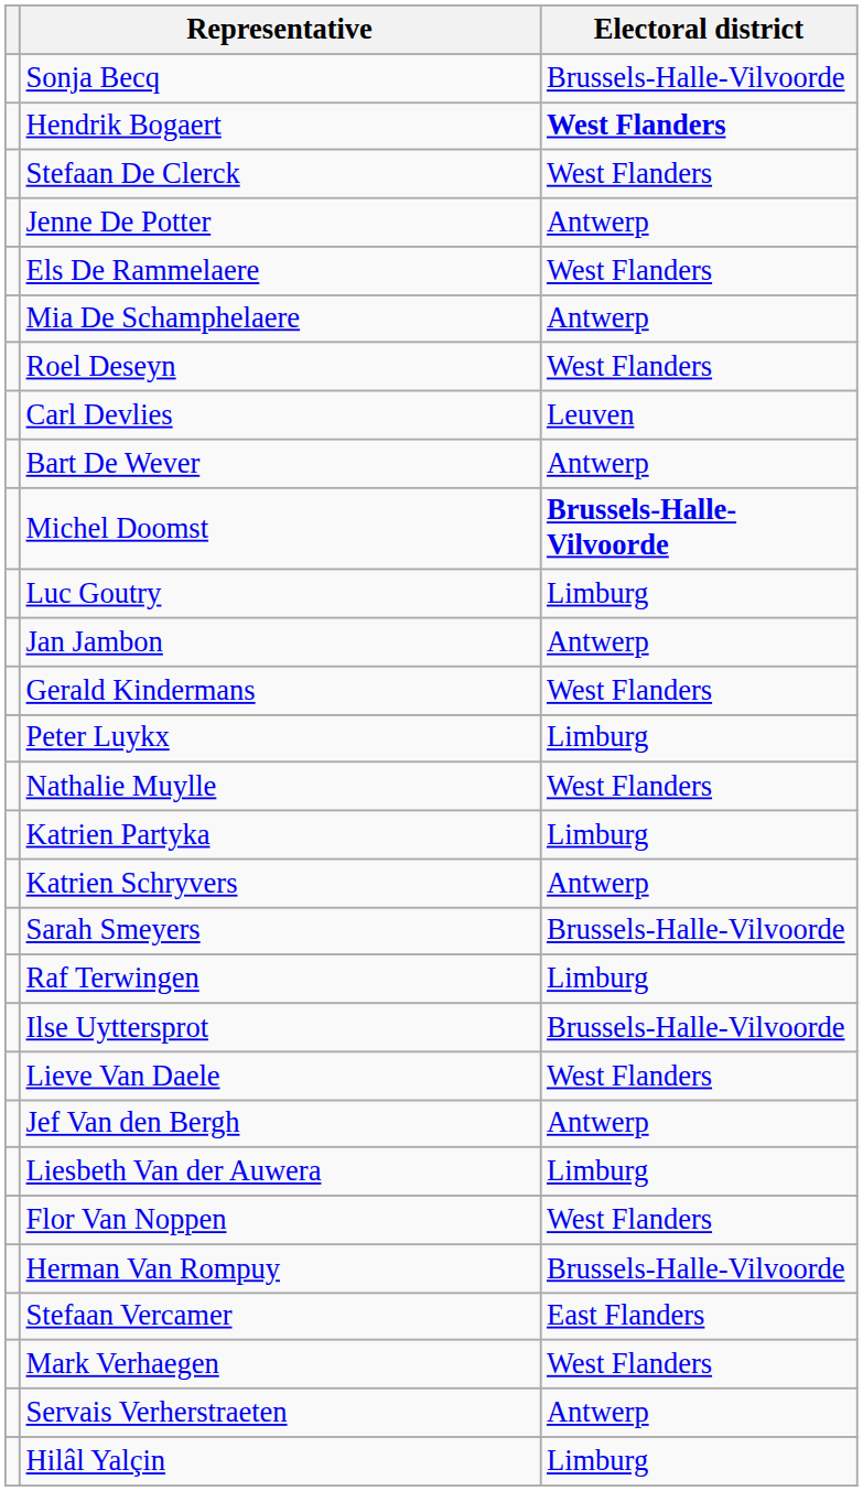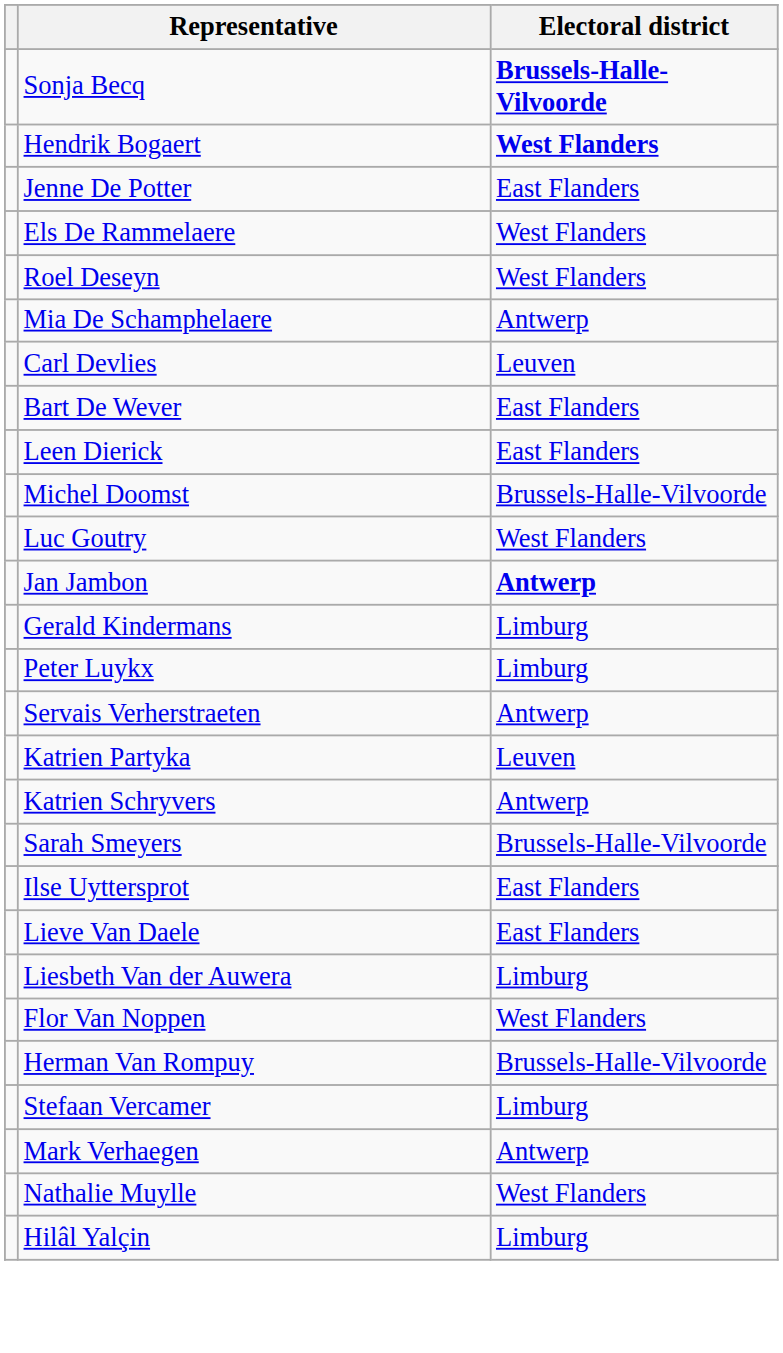Sonja Becq | Electoral district: normal -> bold
- row: Stefaan De Clerck | West Flanders
Jenne De Potter | Electoral district: Antwerp -> East Flanders
rows swapped: Mia De Schamphelaere <-> Roel Deseyn
Bart De Wever | Electoral district: Antwerp -> East Flanders
+ row: Leen Dierick | East Flanders
Michel Doomst | Electoral district: bold -> normal
Luc Goutry | Electoral district: Limburg -> West Flanders
Jan Jambon | Electoral district: normal -> bold
Gerald Kindermans | Electoral district: West Flanders -> Limburg
rows swapped: Nathalie Muylle <-> Servais Verherstraeten
Katrien Partyka | Electoral district: Limburg -> Leuven
- row: Raf Terwingen | Limburg
Ilse Uyttersprot | Electoral district: Brussels-Halle-Vilvoorde -> East Flanders
Lieve Van Daele | Electoral district: West Flanders -> East Flanders
- row: Jef Van den Bergh | Antwerp
Stefaan Vercamer | Electoral district: East Flanders -> Limburg
Mark Verhaegen | Electoral district: West Flanders -> Antwerp
